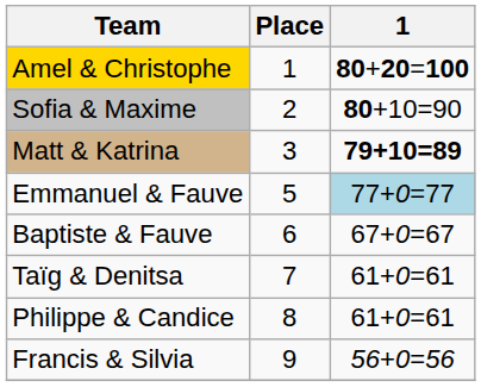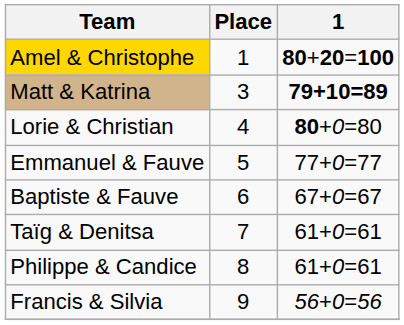- row: Sofia & Maxime | 2 | 80+10=90
+ row: Lorie & Christian | 4 | 80+0=80
Emmanuel & Fauve | 1: lightblue background -> no background
